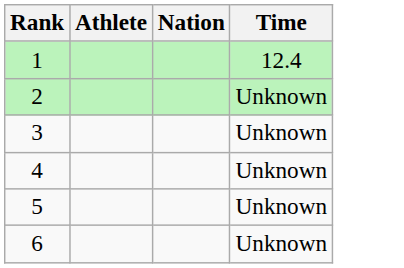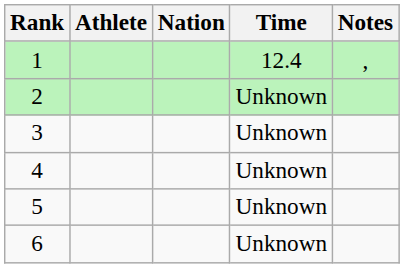+ column: Notes | ,
